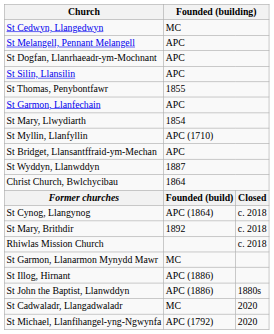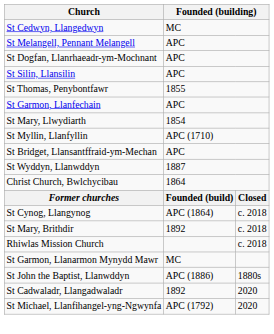- row: St Illog, Hirnant | APC (1886)
St Cadwaladr, Llangadwaladr | column 2: MC -> 1892
